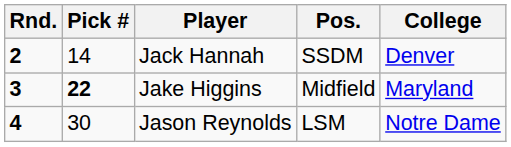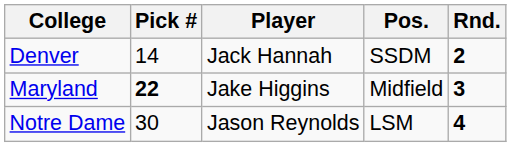columns swapped: Rnd. <-> College
